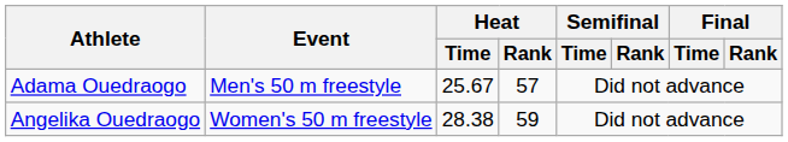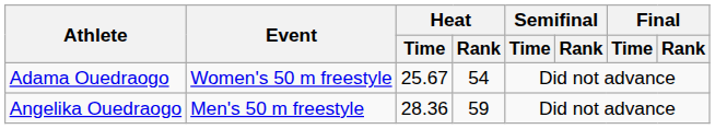Adama Ouedraogo | Event: Men's 50 m freestyle -> Women's 50 m freestyle
Adama Ouedraogo | Heat / Rank: 57 -> 54
Angelika Ouedraogo | Event: Women's 50 m freestyle -> Men's 50 m freestyle
Angelika Ouedraogo | Heat / Time: 28.38 -> 28.36
